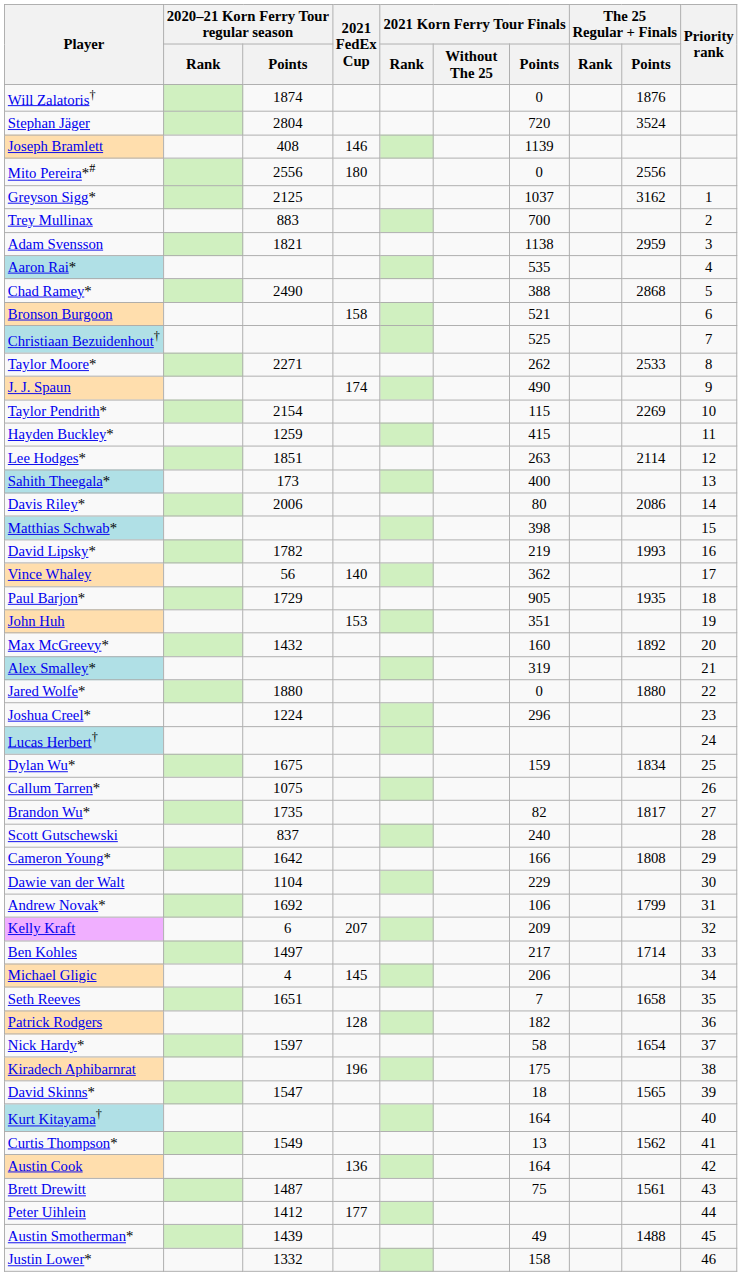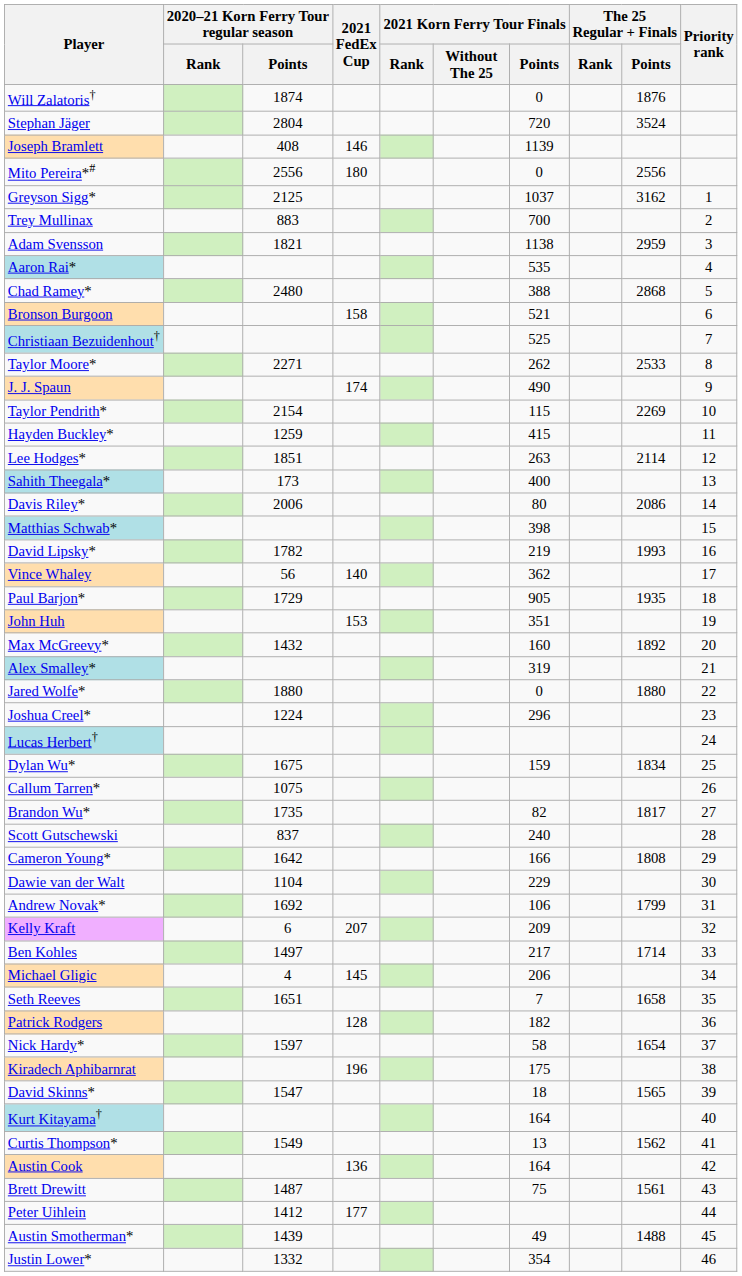Chad Ramey* | 2020–21 Korn Ferry Tour regular season / Points: 2490 -> 2480
Justin Lower* | 2021 Korn Ferry Tour Finals / Points: 158 -> 354
